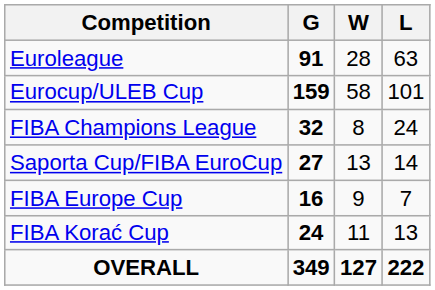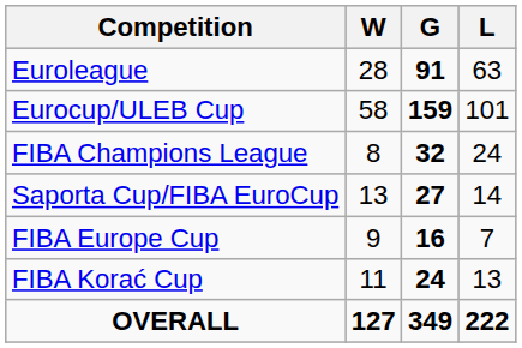columns swapped: G <-> W
